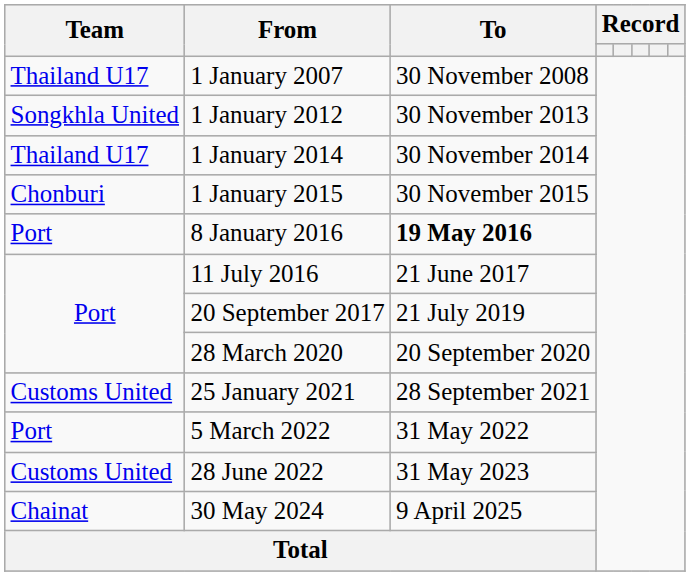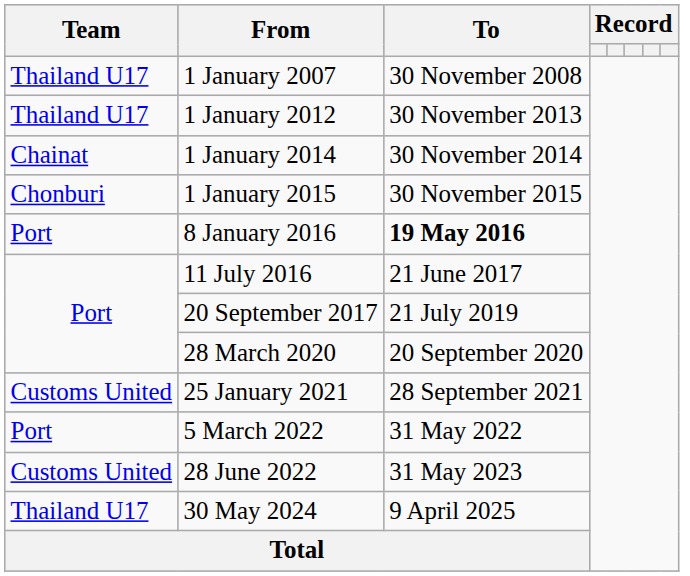1 January 2012 | Team: Songkhla United -> Thailand U17
1 January 2014 | Team: Thailand U17 -> Chainat
30 May 2024 | Team: Chainat -> Thailand U17
